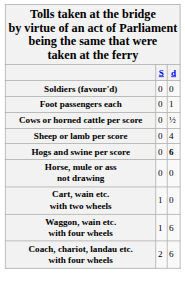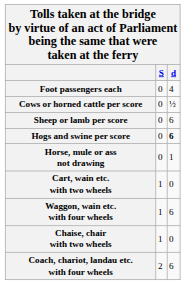- row: Soldiers (favour'd) | 0 | 0
Foot passengers each | d: 1 -> 4
Sheep or lamb per score | d: 4 -> 6
Horse, mule or ass not drawing | d: 0 -> 1
+ row: Chaise, chair with two wheels | 1 | 0
